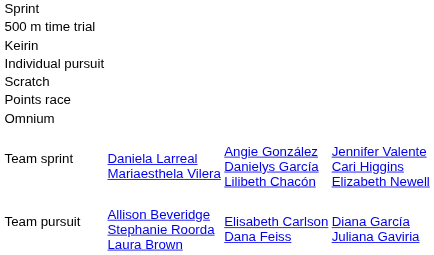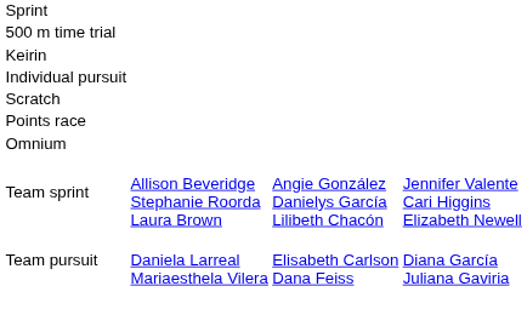Team sprint | column 2: Daniela Larreal Mariaesthela Vilera -> Allison Beveridge Stephanie Roorda Laura Brown
Team pursuit | column 2: Allison Beveridge Stephanie Roorda Laura Brown -> Daniela Larreal Mariaesthela Vilera
